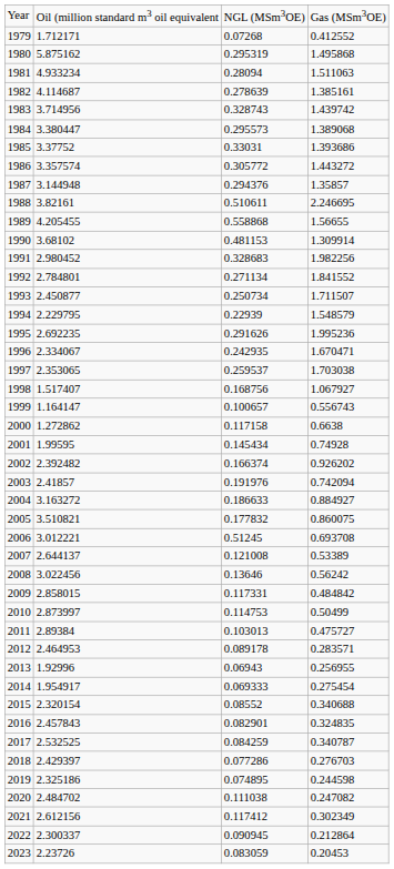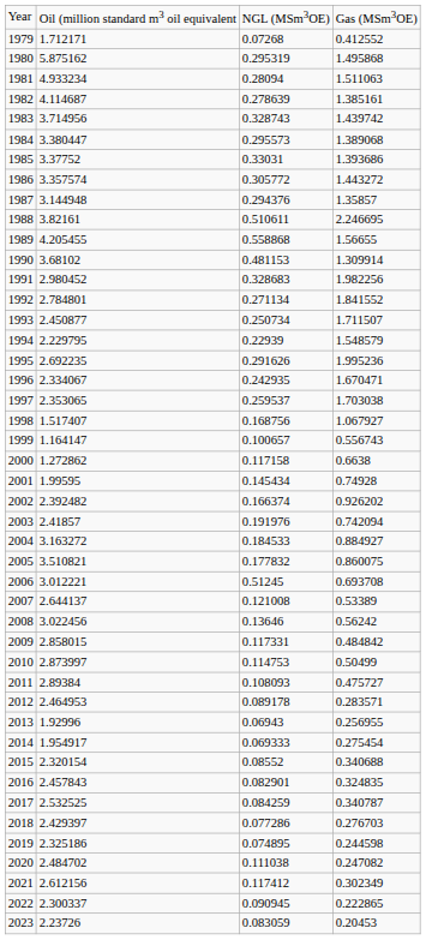2004 | column 3: 0.186633 -> 0.184533
2011 | column 3: 0.103013 -> 0.108093
2022 | column 4: 0.212864 -> 0.222865
